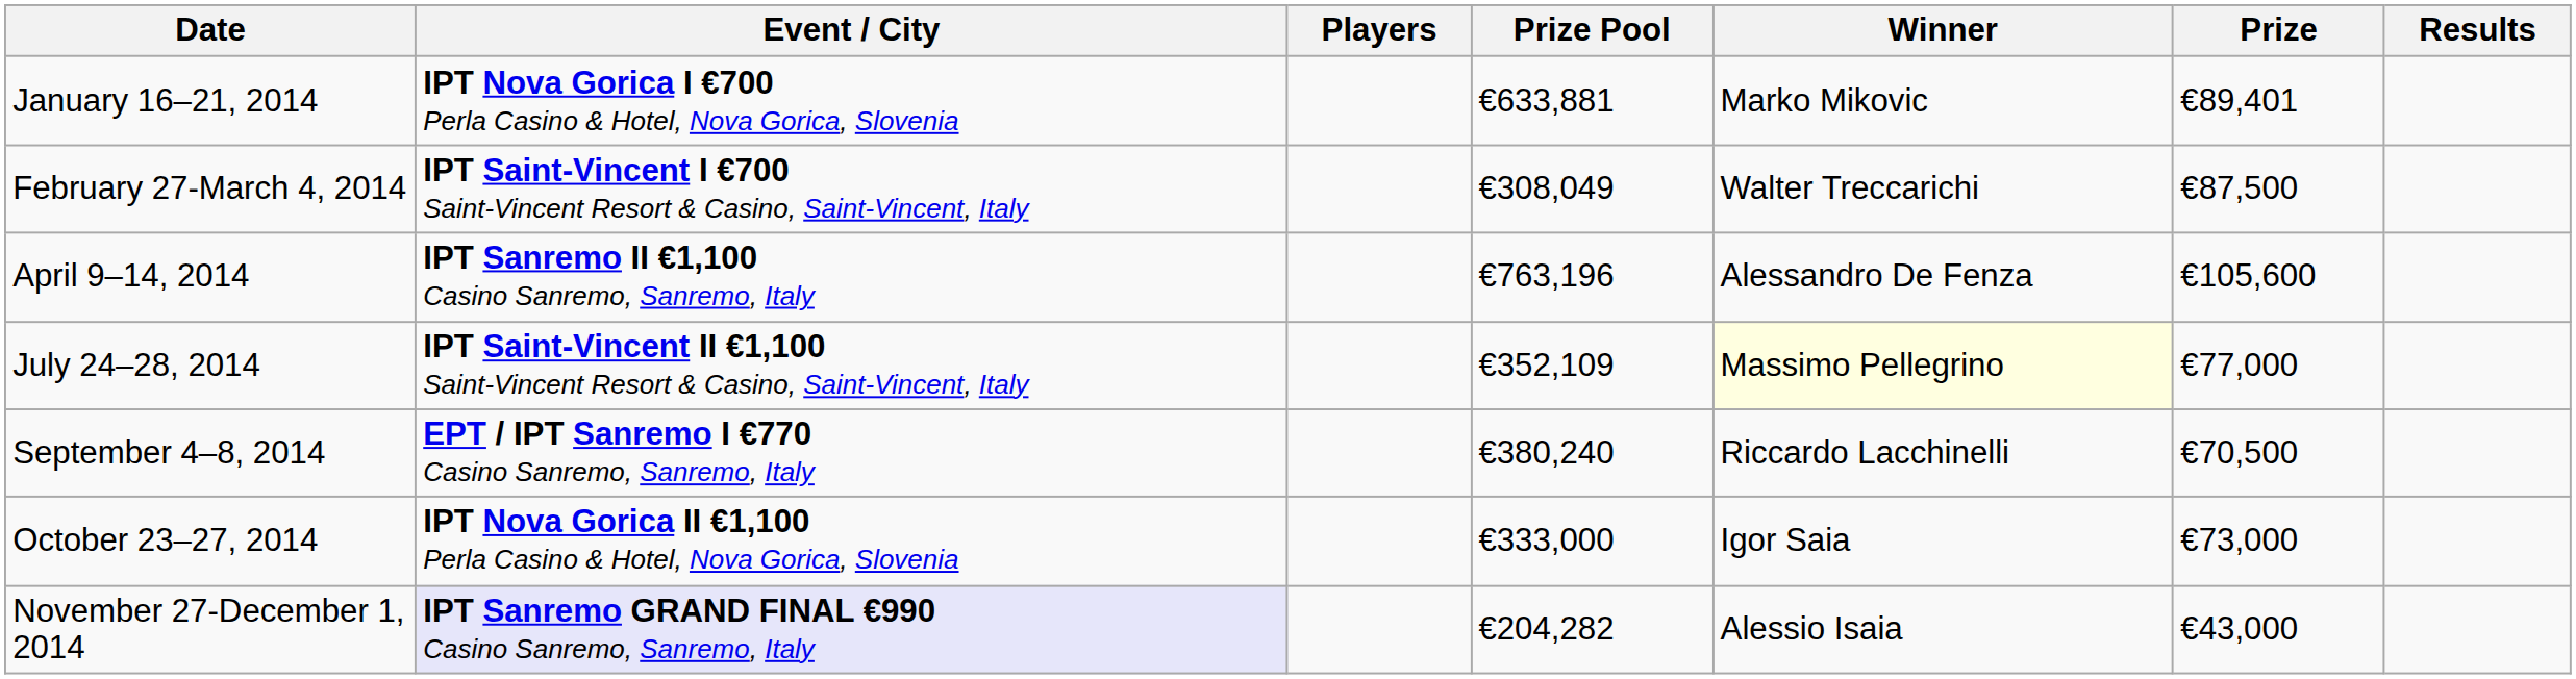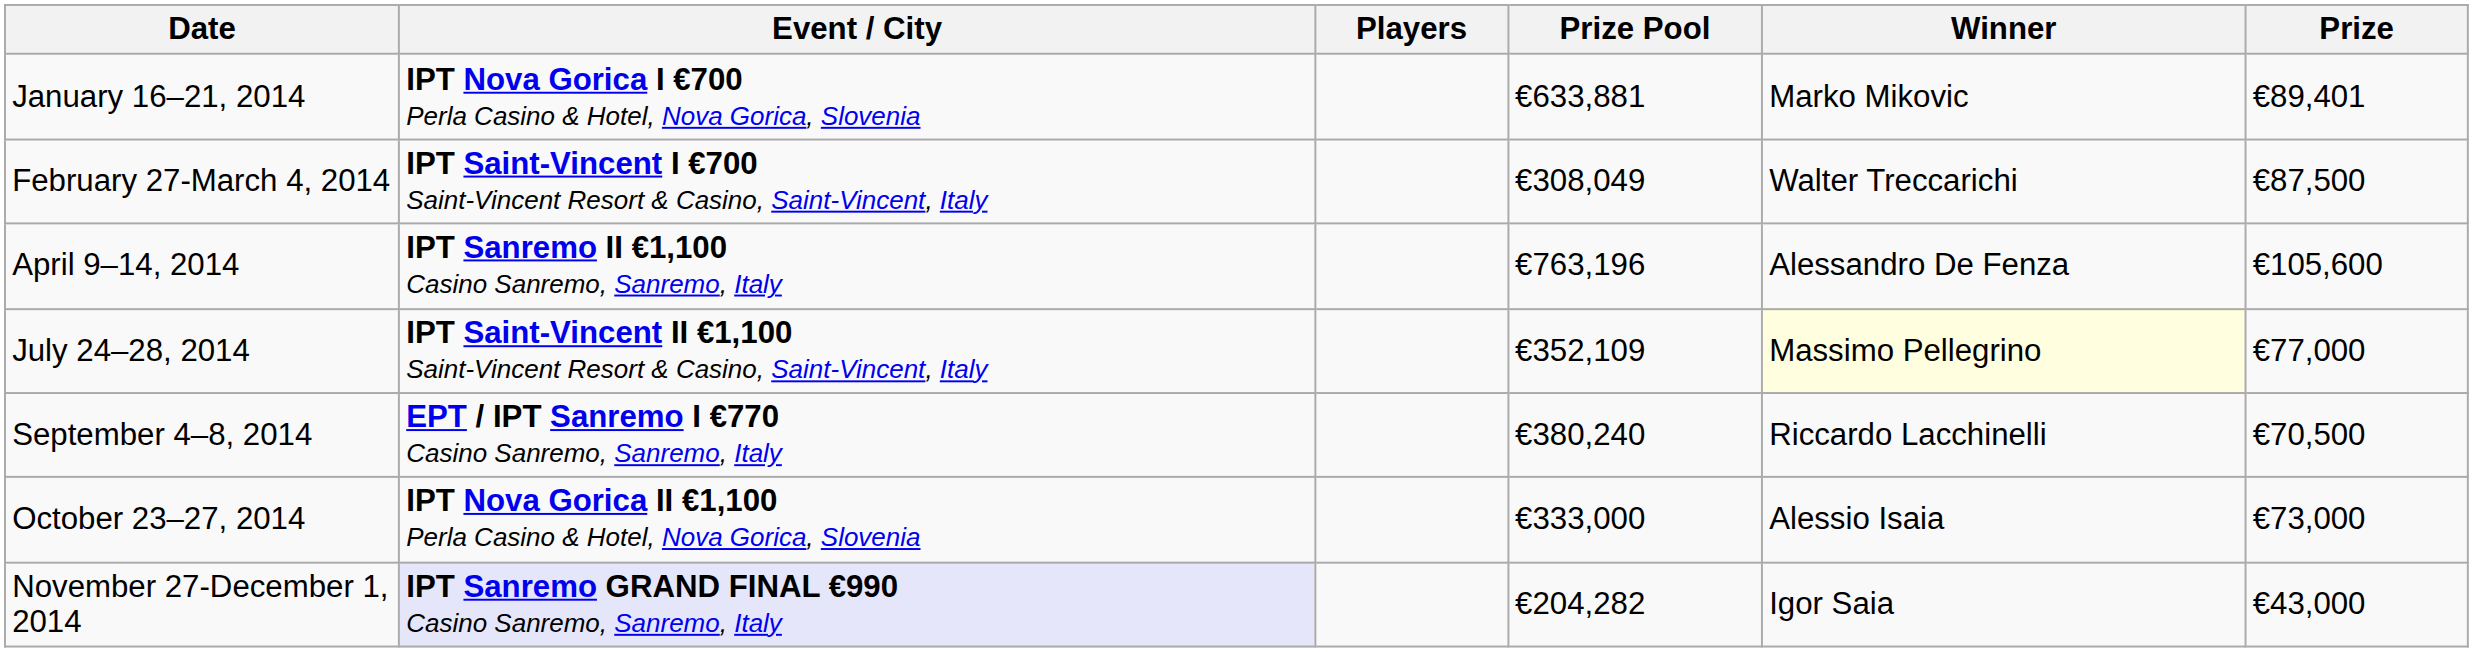- column: Results
October 23–27, 2014 | Winner: Igor Saia -> Alessio Isaia
November 27-December 1, 2014 | Winner: Alessio Isaia -> Igor Saia
